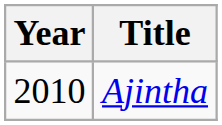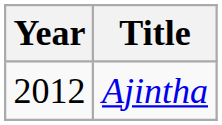Ajintha | Year: 2010 -> 2012
